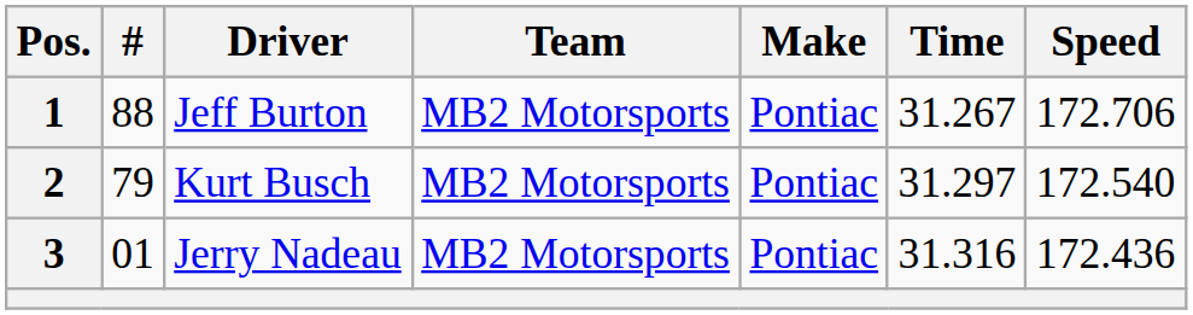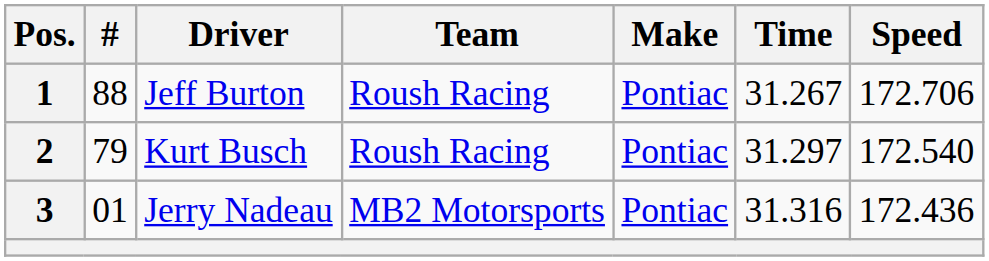1 | Team: MB2 Motorsports -> Roush Racing
2 | Team: MB2 Motorsports -> Roush Racing
